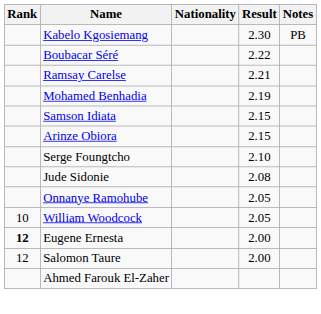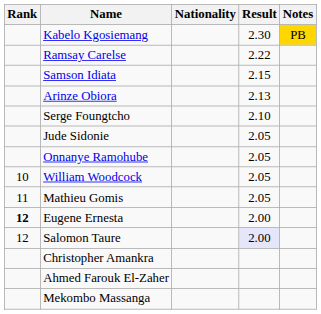Kabelo Kgosiemang | Notes: no background -> gold background
- row: Boubacar Séré | 2.22
Ramsay Carelse | Result: 2.21 -> 2.22
- row: Mohamed Benhadia | 2.19
Arinze Obiora | Result: 2.15 -> 2.13
Jude Sidonie | Result: 2.08 -> 2.05
+ row: 11 | Mathieu Gomis | 2.05
Salomon Taure | Result: no background -> lavender background
+ row: Christopher Amankra
+ row: Mekombo Massanga
